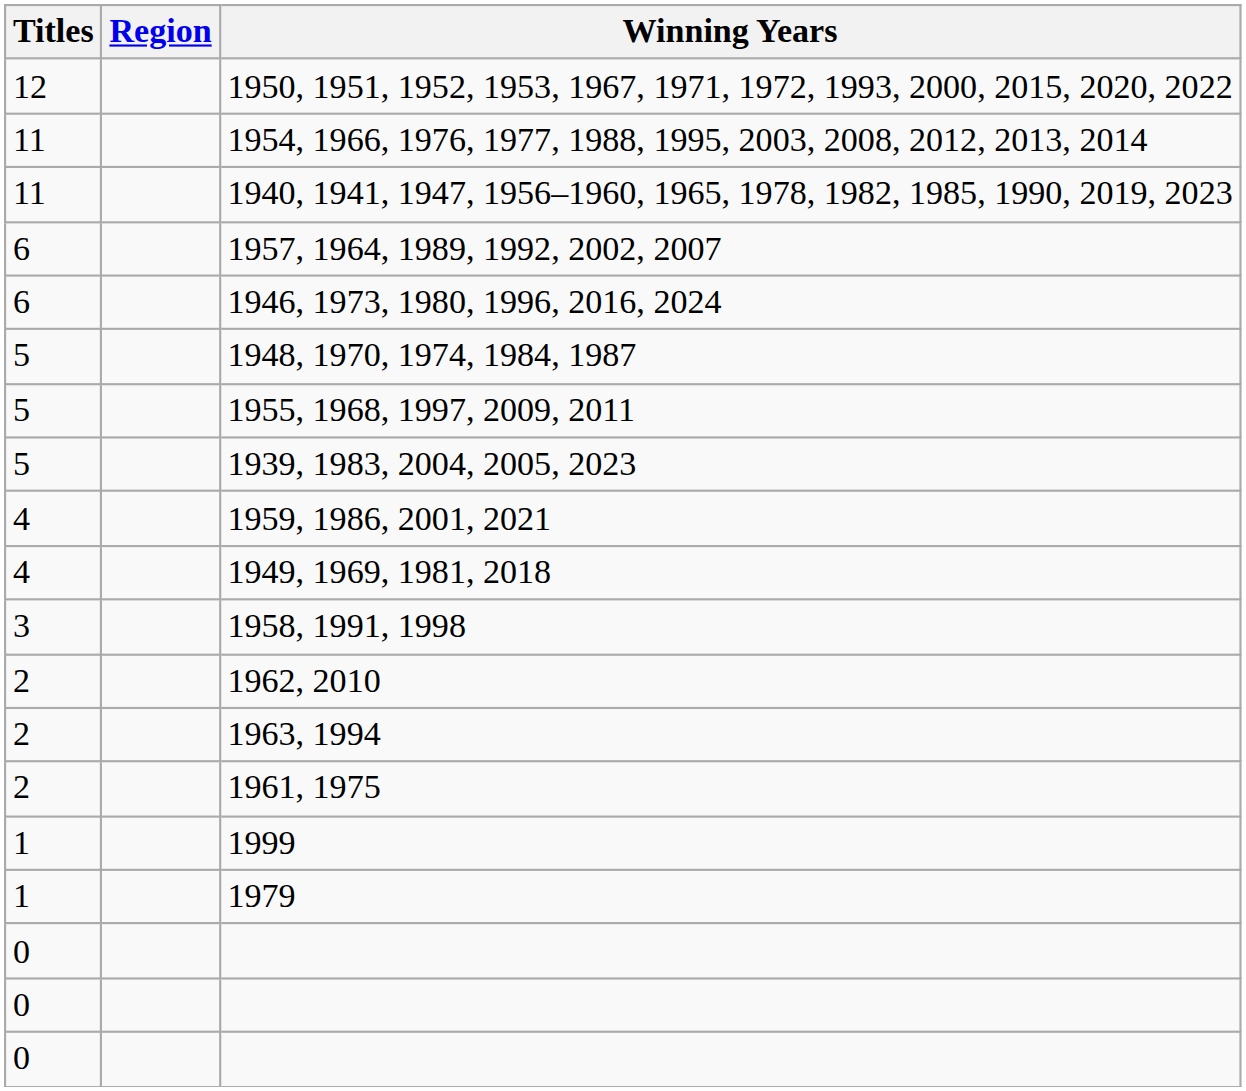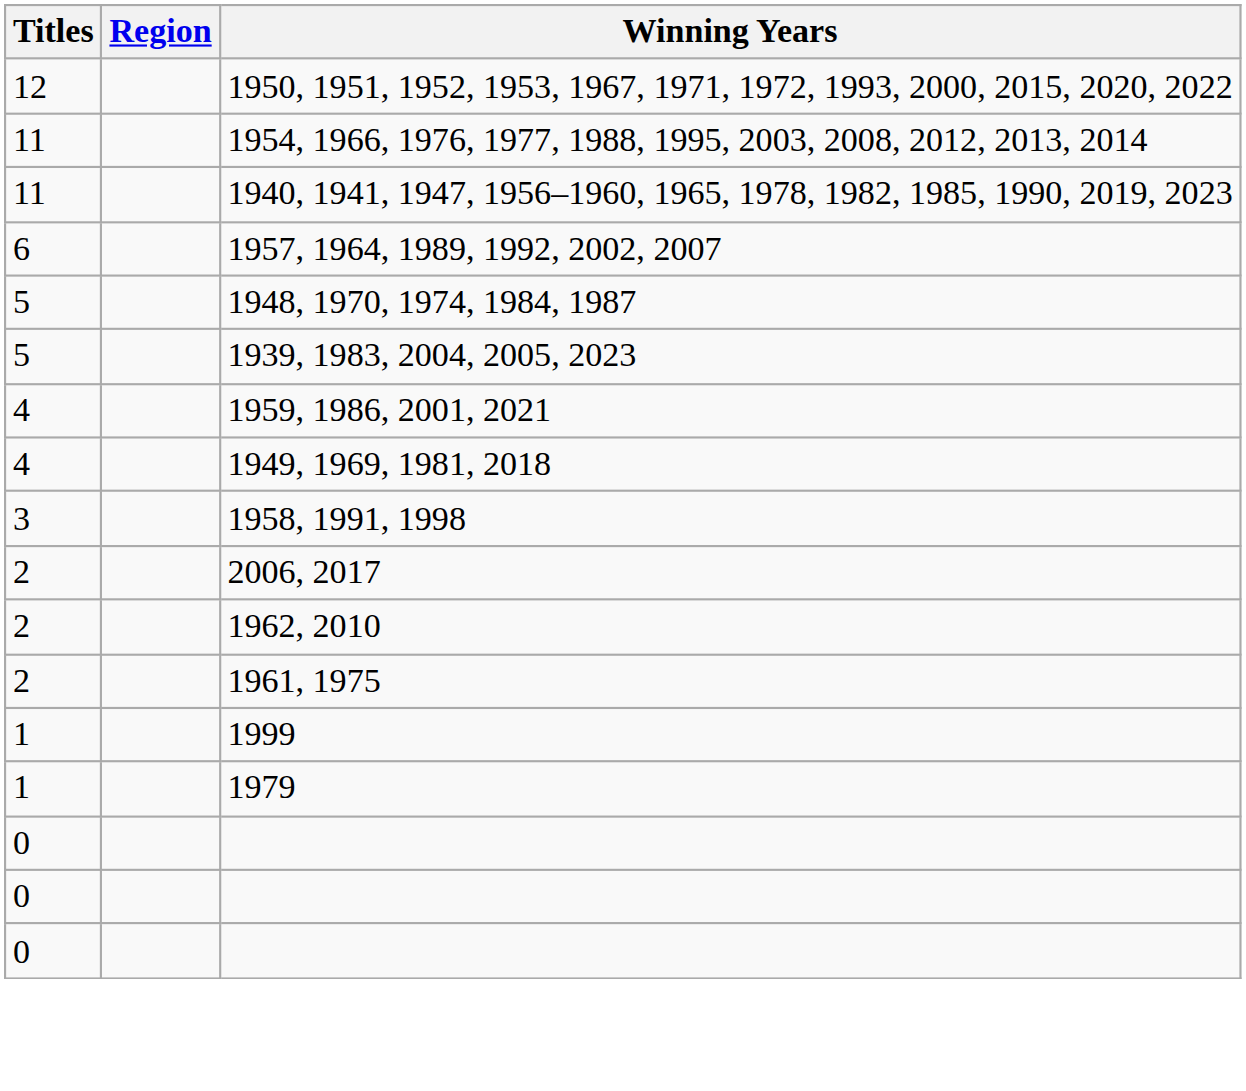- row: 6 | 1946, 1973, 1980, 1996, 2016, 2024
- row: 5 | 1955, 1968, 1997, 2009, 2011
+ row: 2 | 2006, 2017
- row: 2 | 1963, 1994
